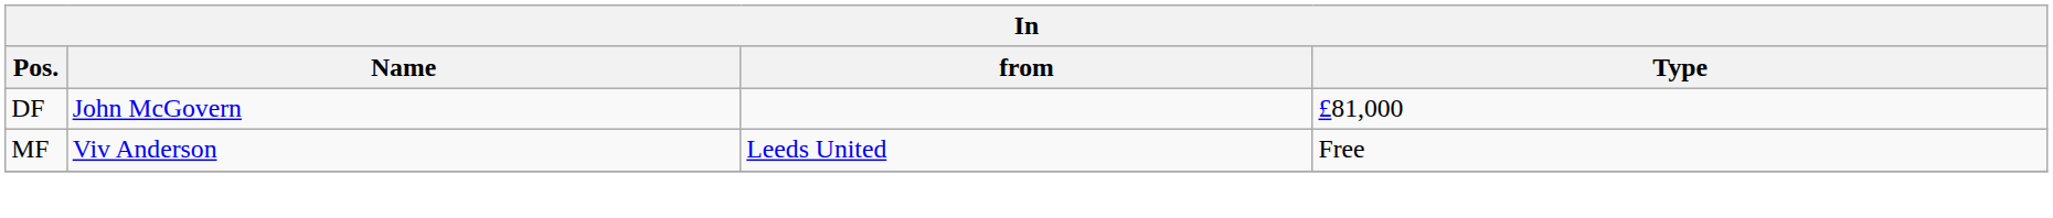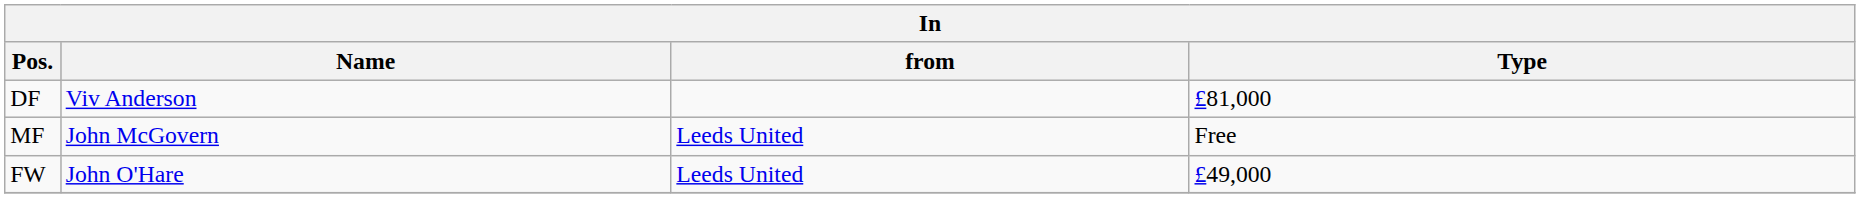DF | Name: John McGovern -> Viv Anderson
MF | Name: Viv Anderson -> John McGovern
+ row: FW | John O'Hare | Leeds United | £49,000
